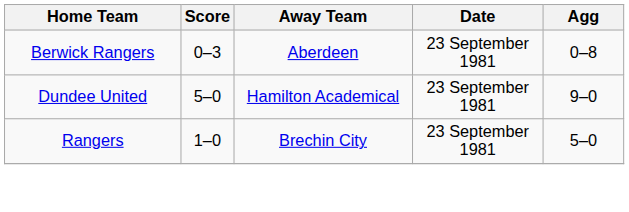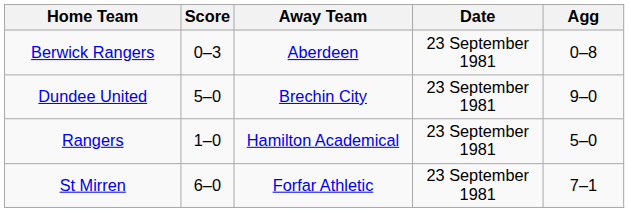Dundee United | Away Team: Hamilton Academical -> Brechin City
Rangers | Away Team: Brechin City -> Hamilton Academical
+ row: St Mirren | 6–0 | Forfar Athletic | 23 September 1981 | 7–1
